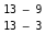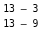rows swapped: 13 – 3 <-> 13 – 9
